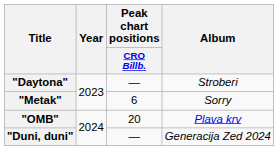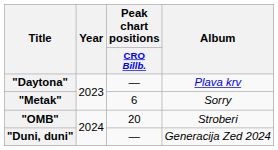"Daytona" | Album: Stroberi -> Plava krv
"OMB" | Album: Plava krv -> Stroberi
